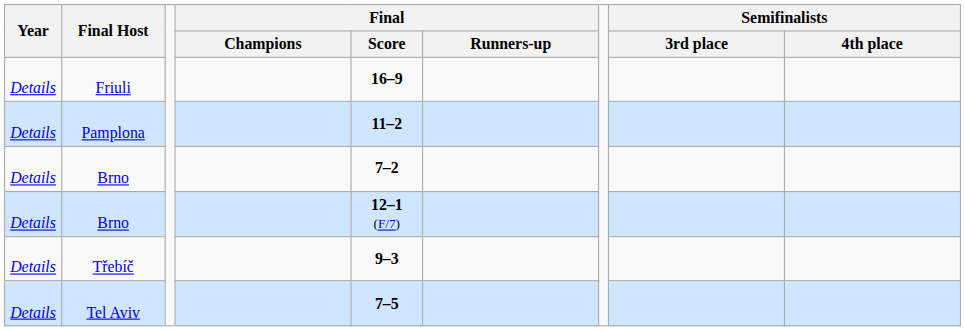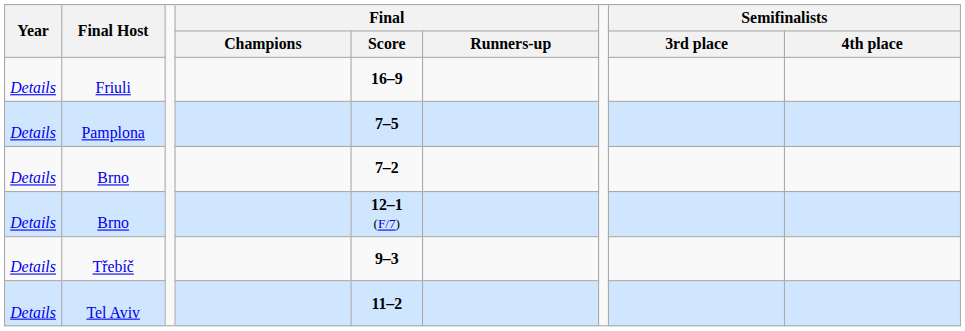Pamplona | Final / Score: 11–2 -> 7–5
Tel Aviv | Final / Score: 7–5 -> 11–2
